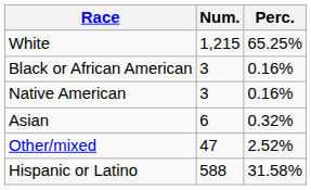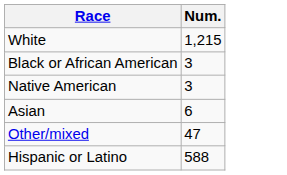- column: Perc. | 65.25% | 0.16% | 0.16% | 0.32% | 2.52% | 31.58%
